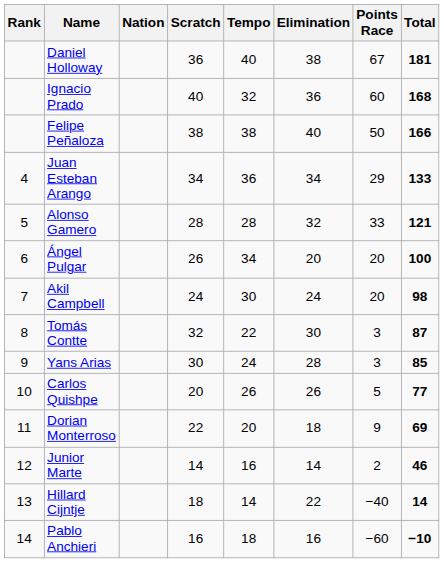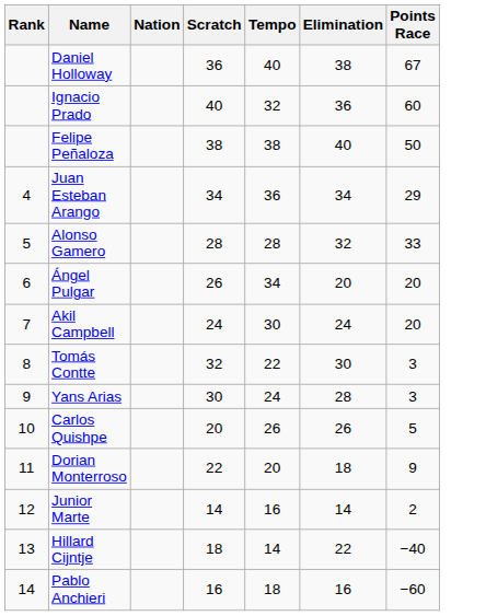- column: Total | 181 | 168 | 166 | 133 | 121 | 100 | 98 | 87 | 85 | 77 | 69 | 46 | 14 | −10
